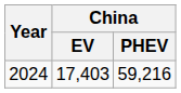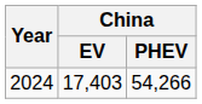2024 | China / PHEV: 59,216 -> 54,266
